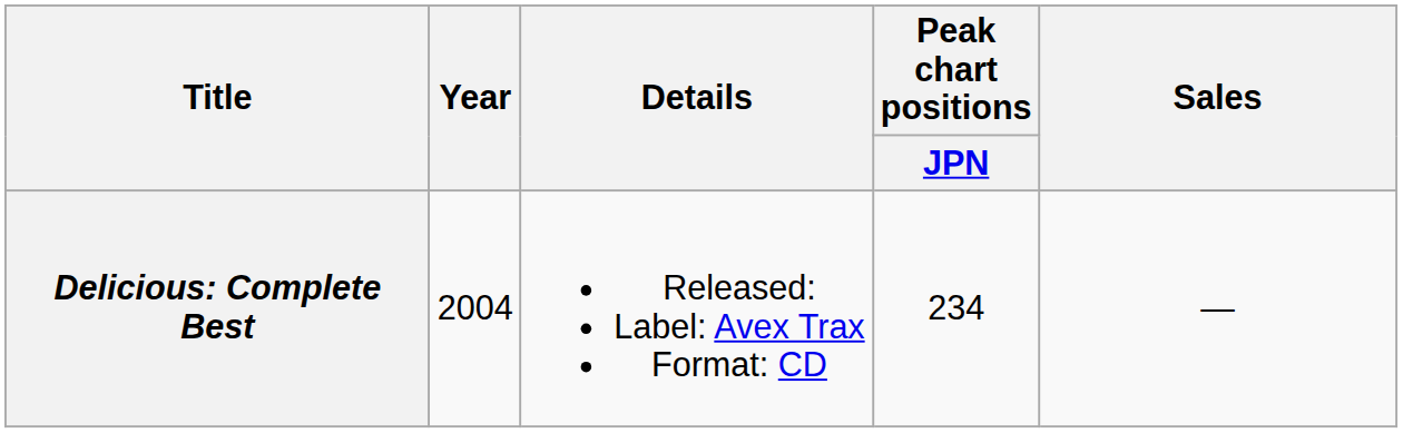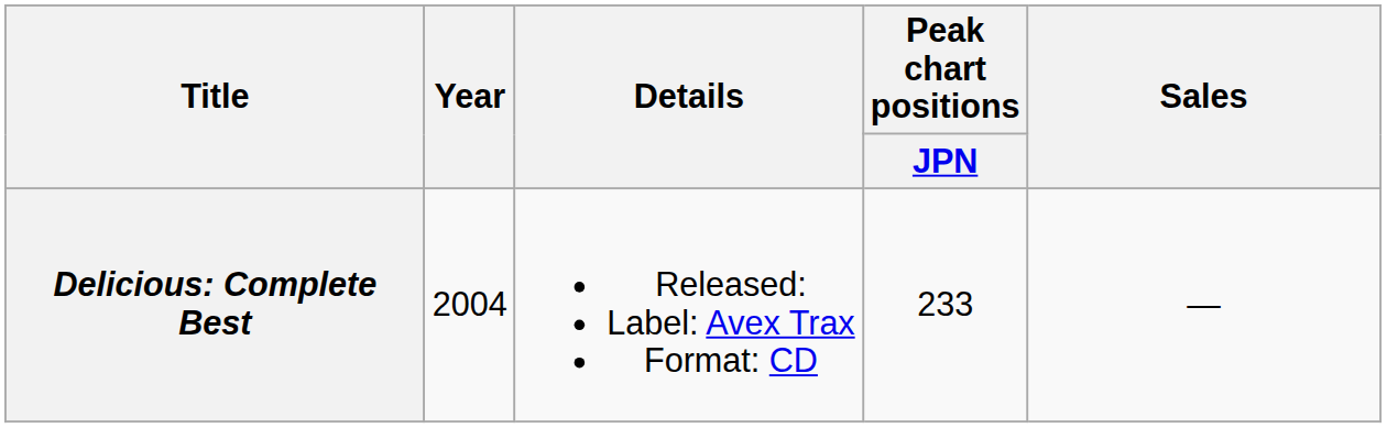Delicious: Complete Best | Peak chart positions / JPN: 234 -> 233
